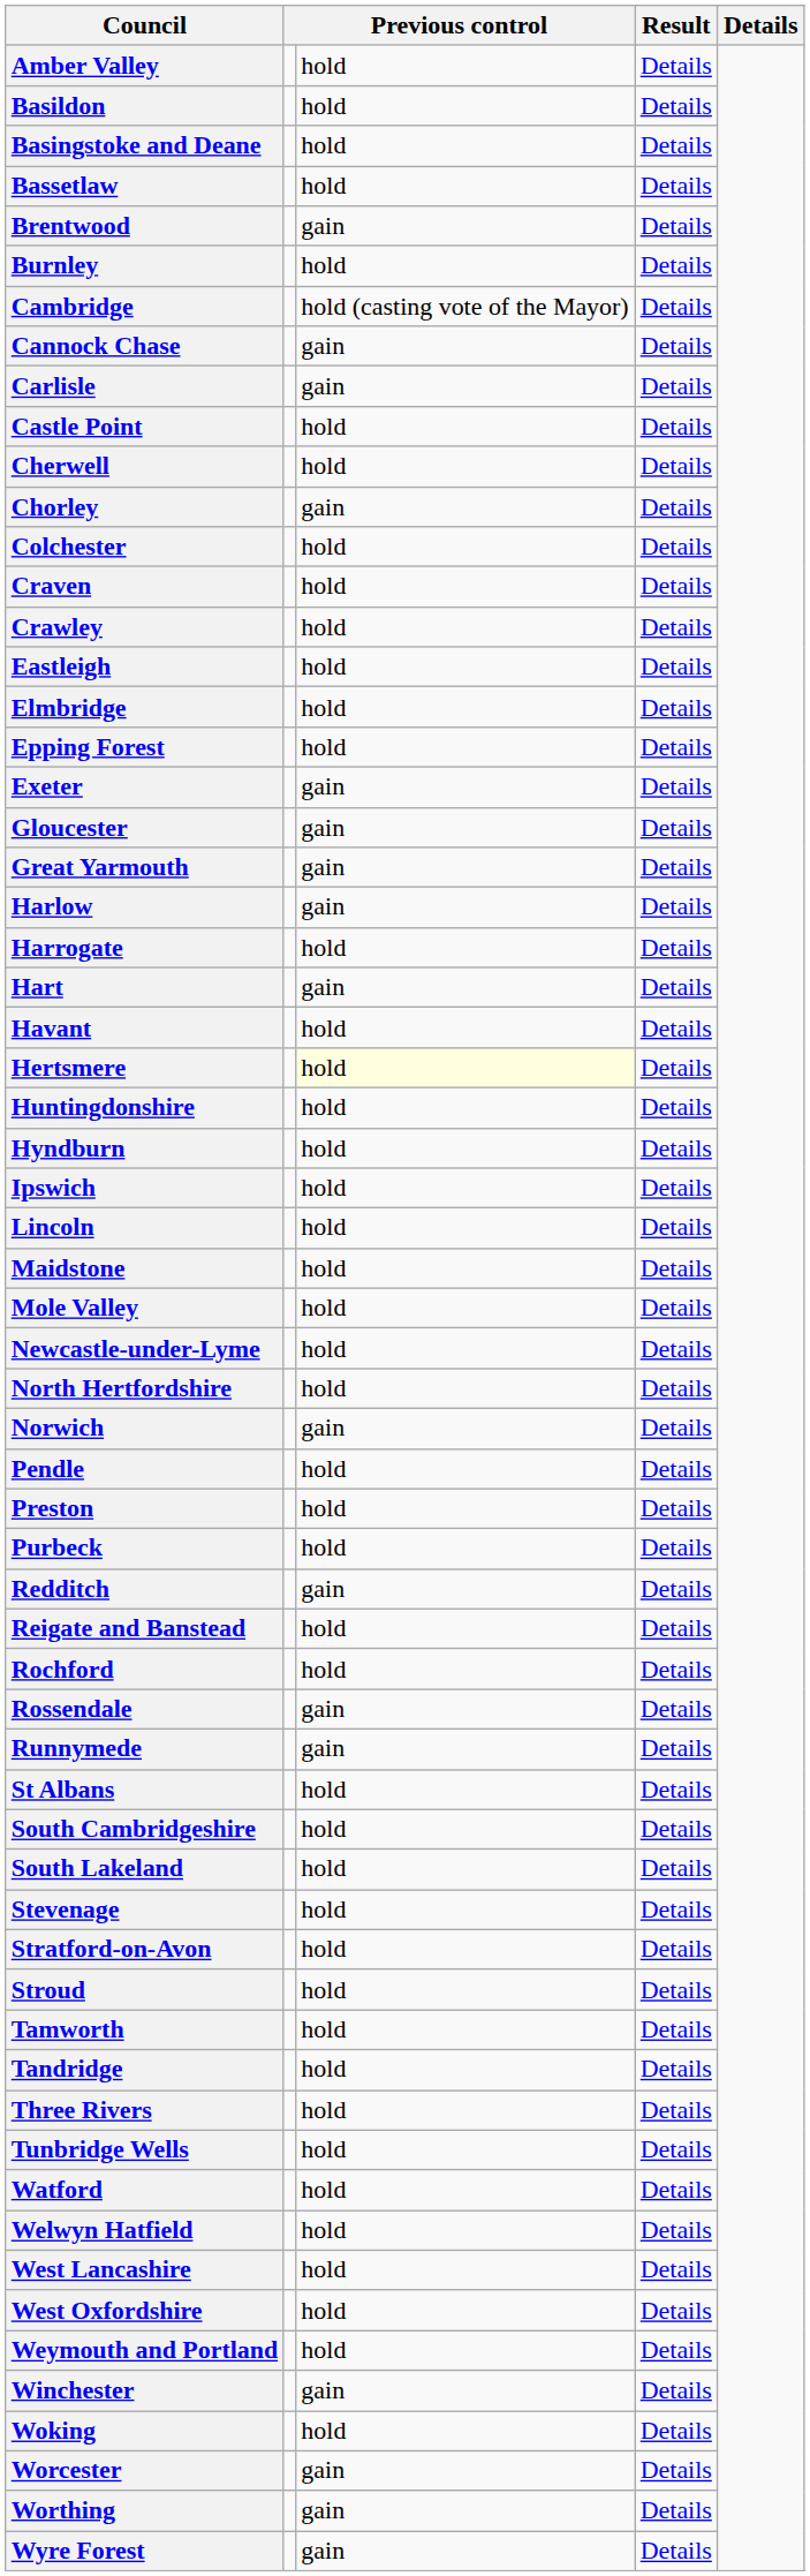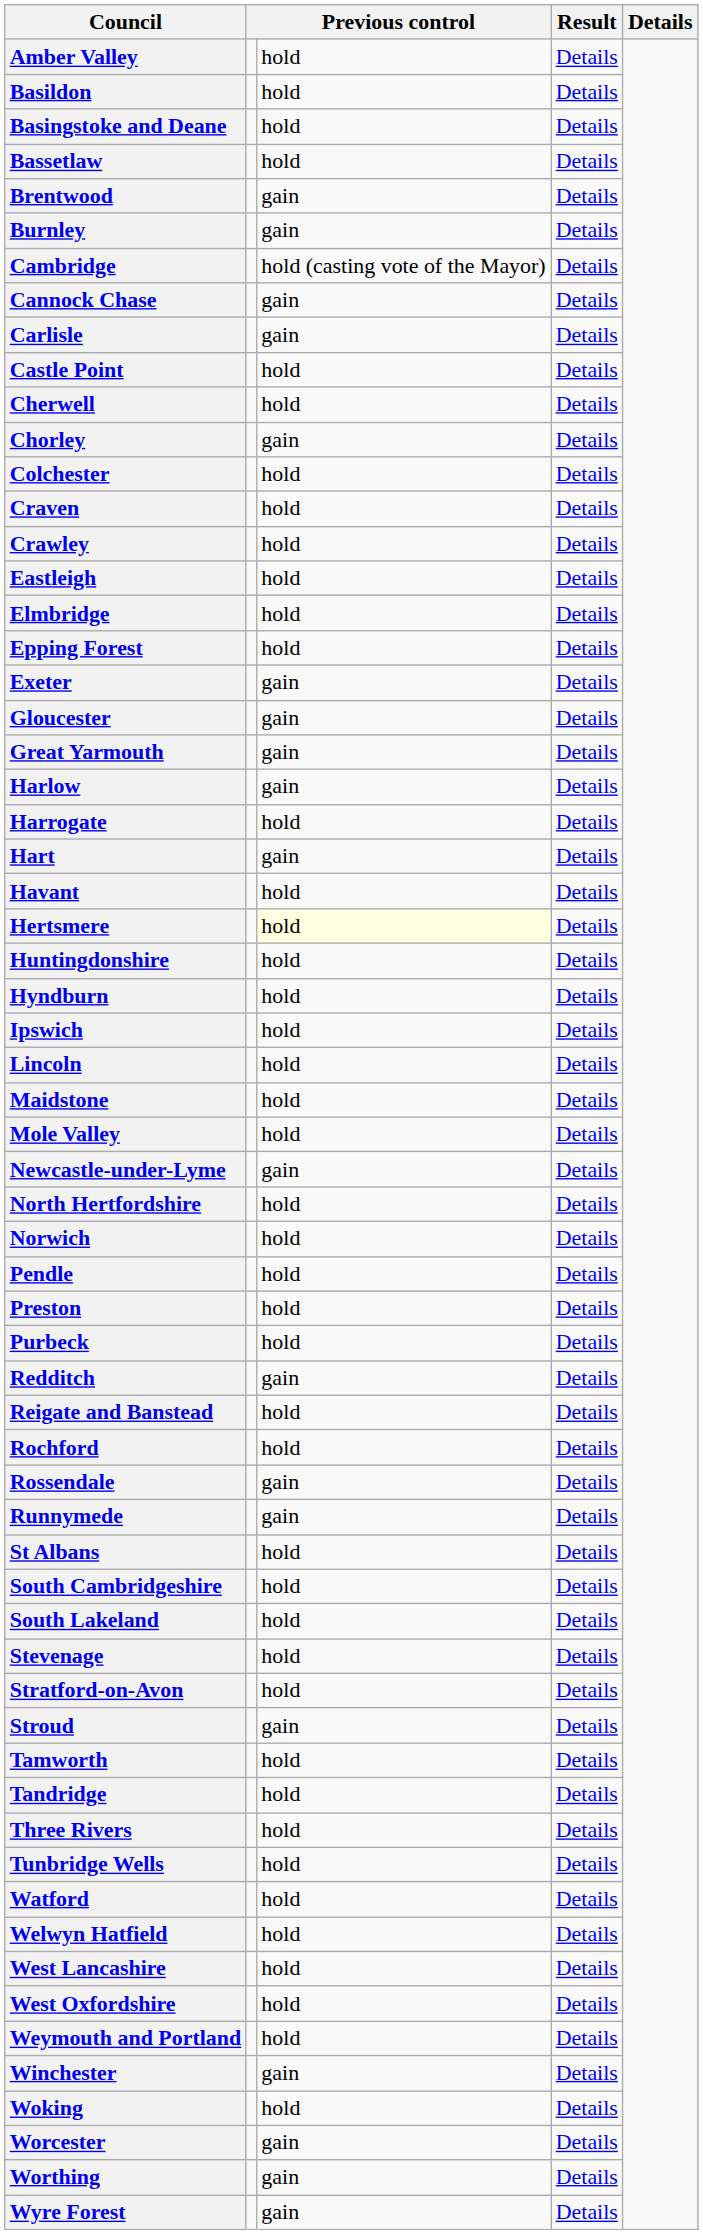Burnley | column 3: hold -> gain
Newcastle-under-Lyme | column 3: hold -> gain
Norwich | column 3: gain -> hold
Stroud | column 3: hold -> gain
